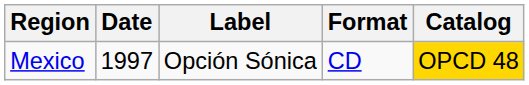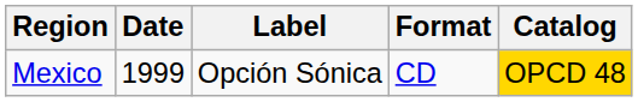Mexico | Date: 1997 -> 1999
